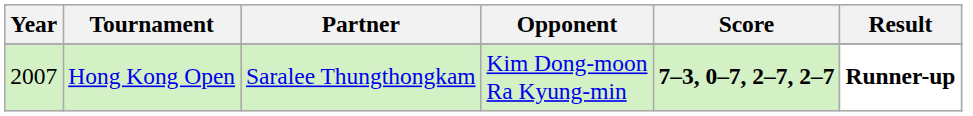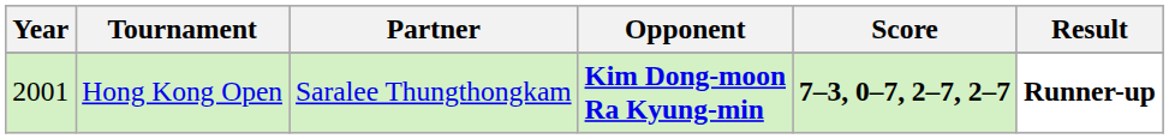Hong Kong Open | Year: 2007 -> 2001
Hong Kong Open | Opponent: normal -> bold
